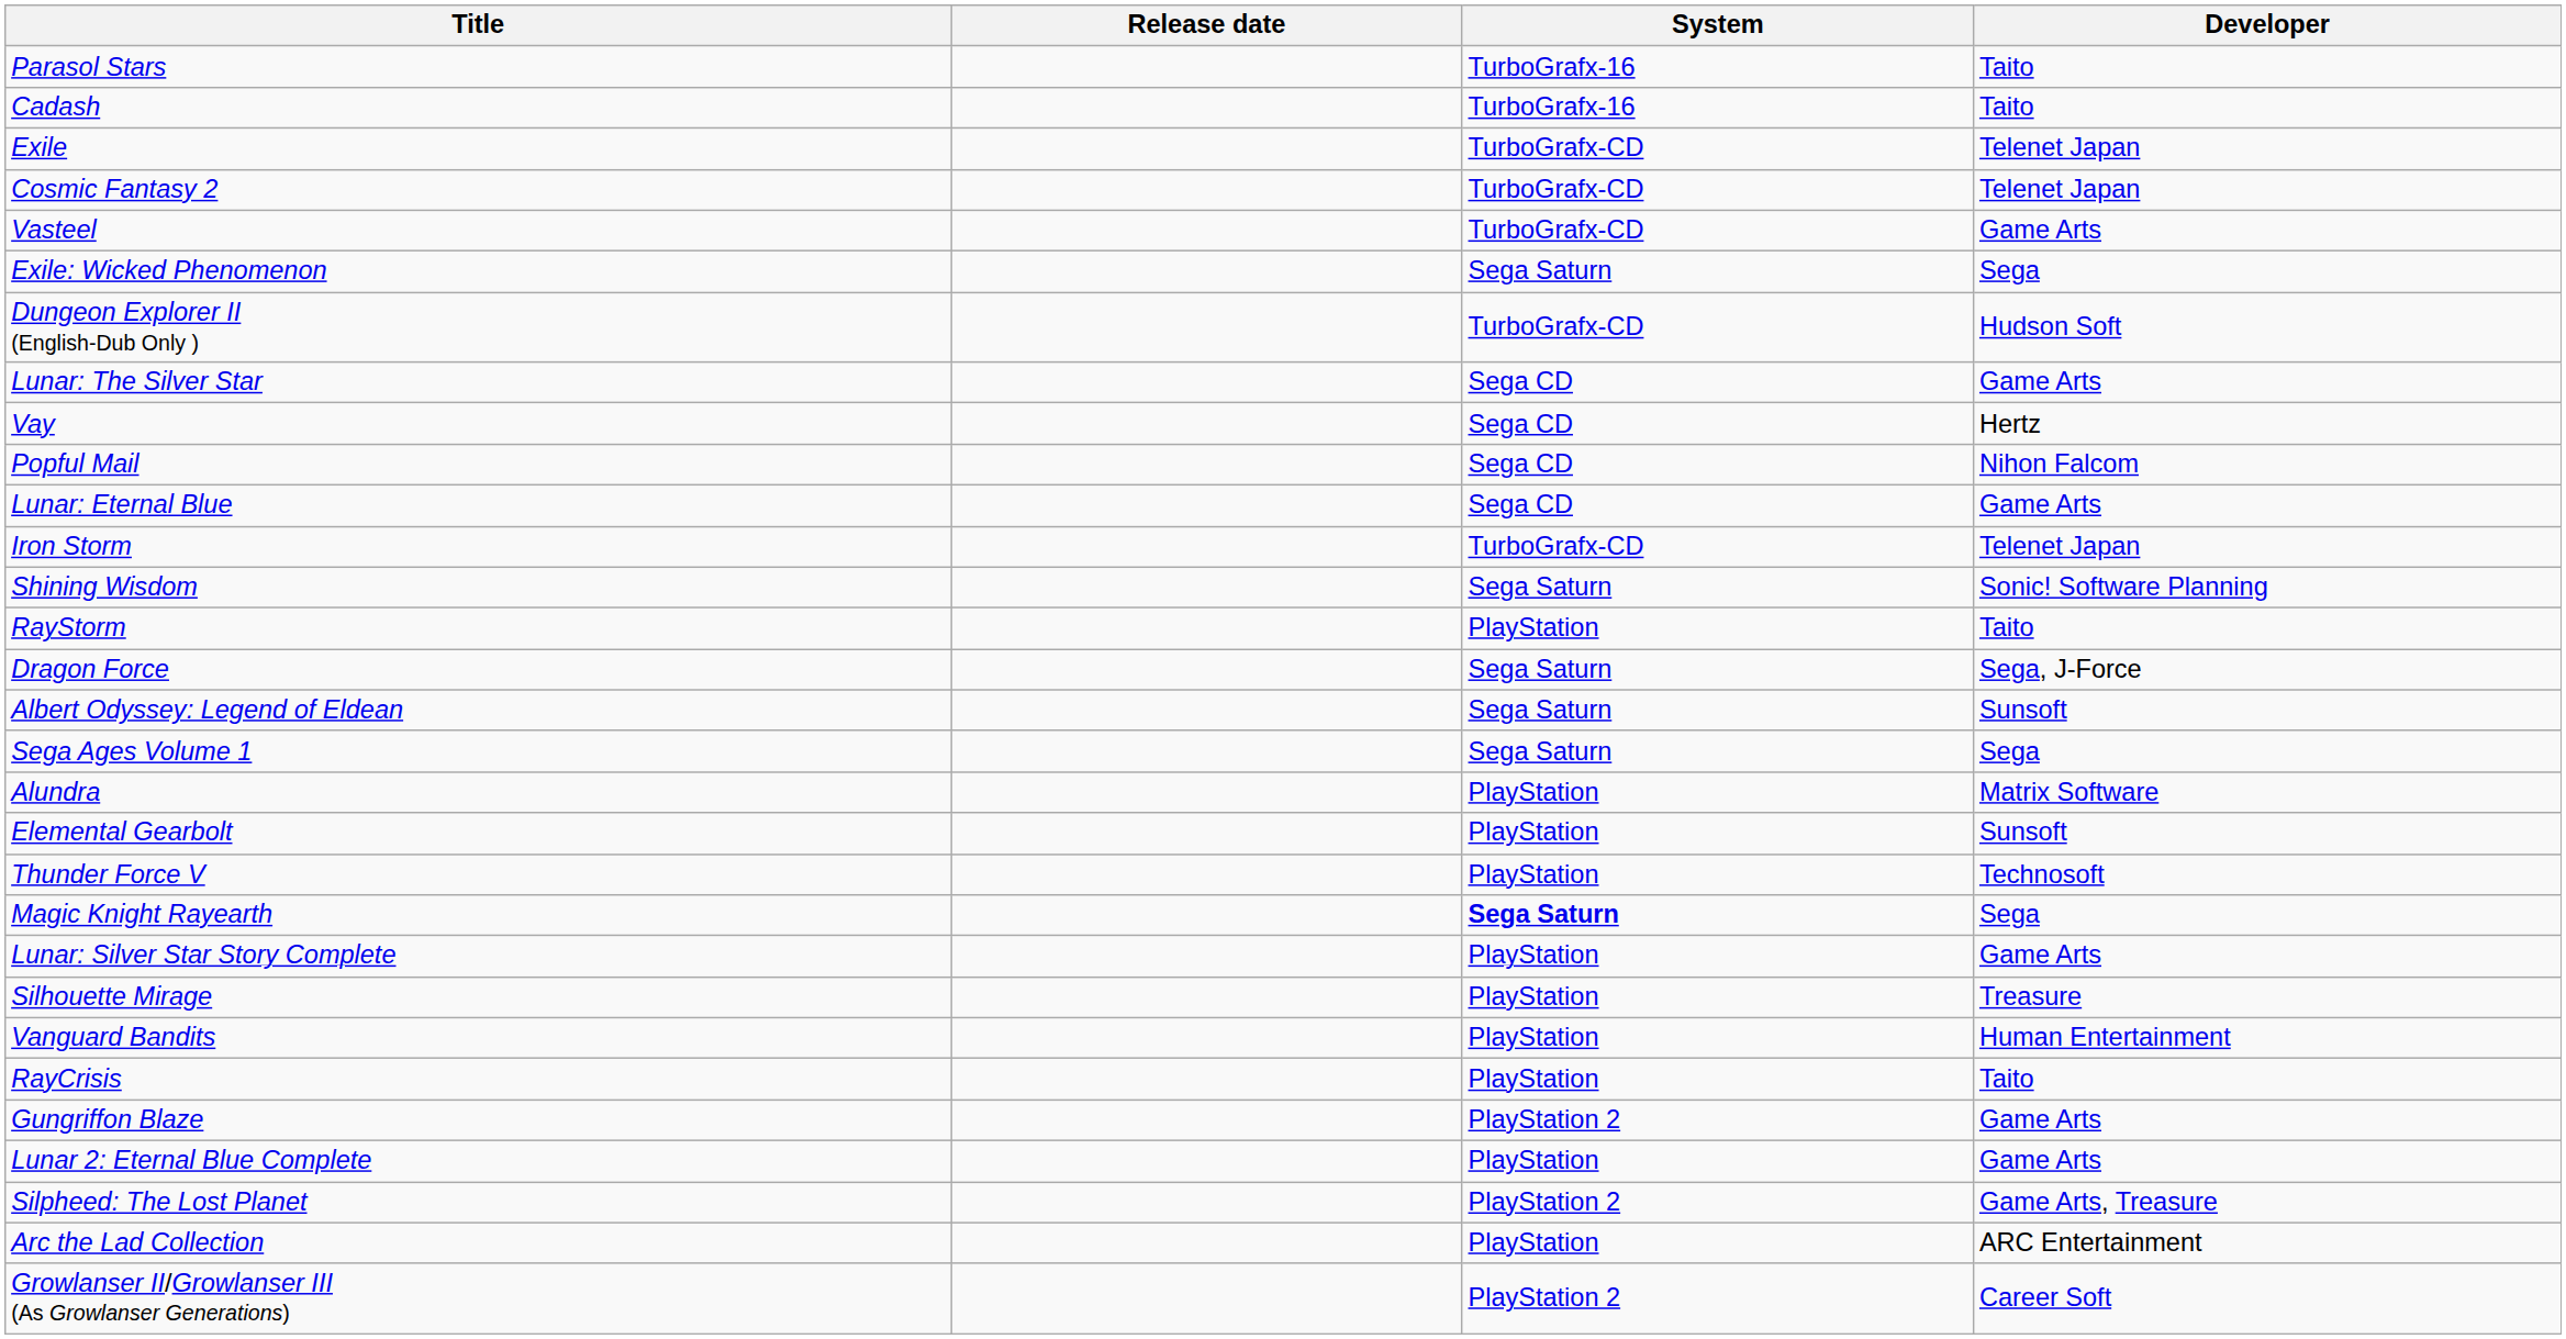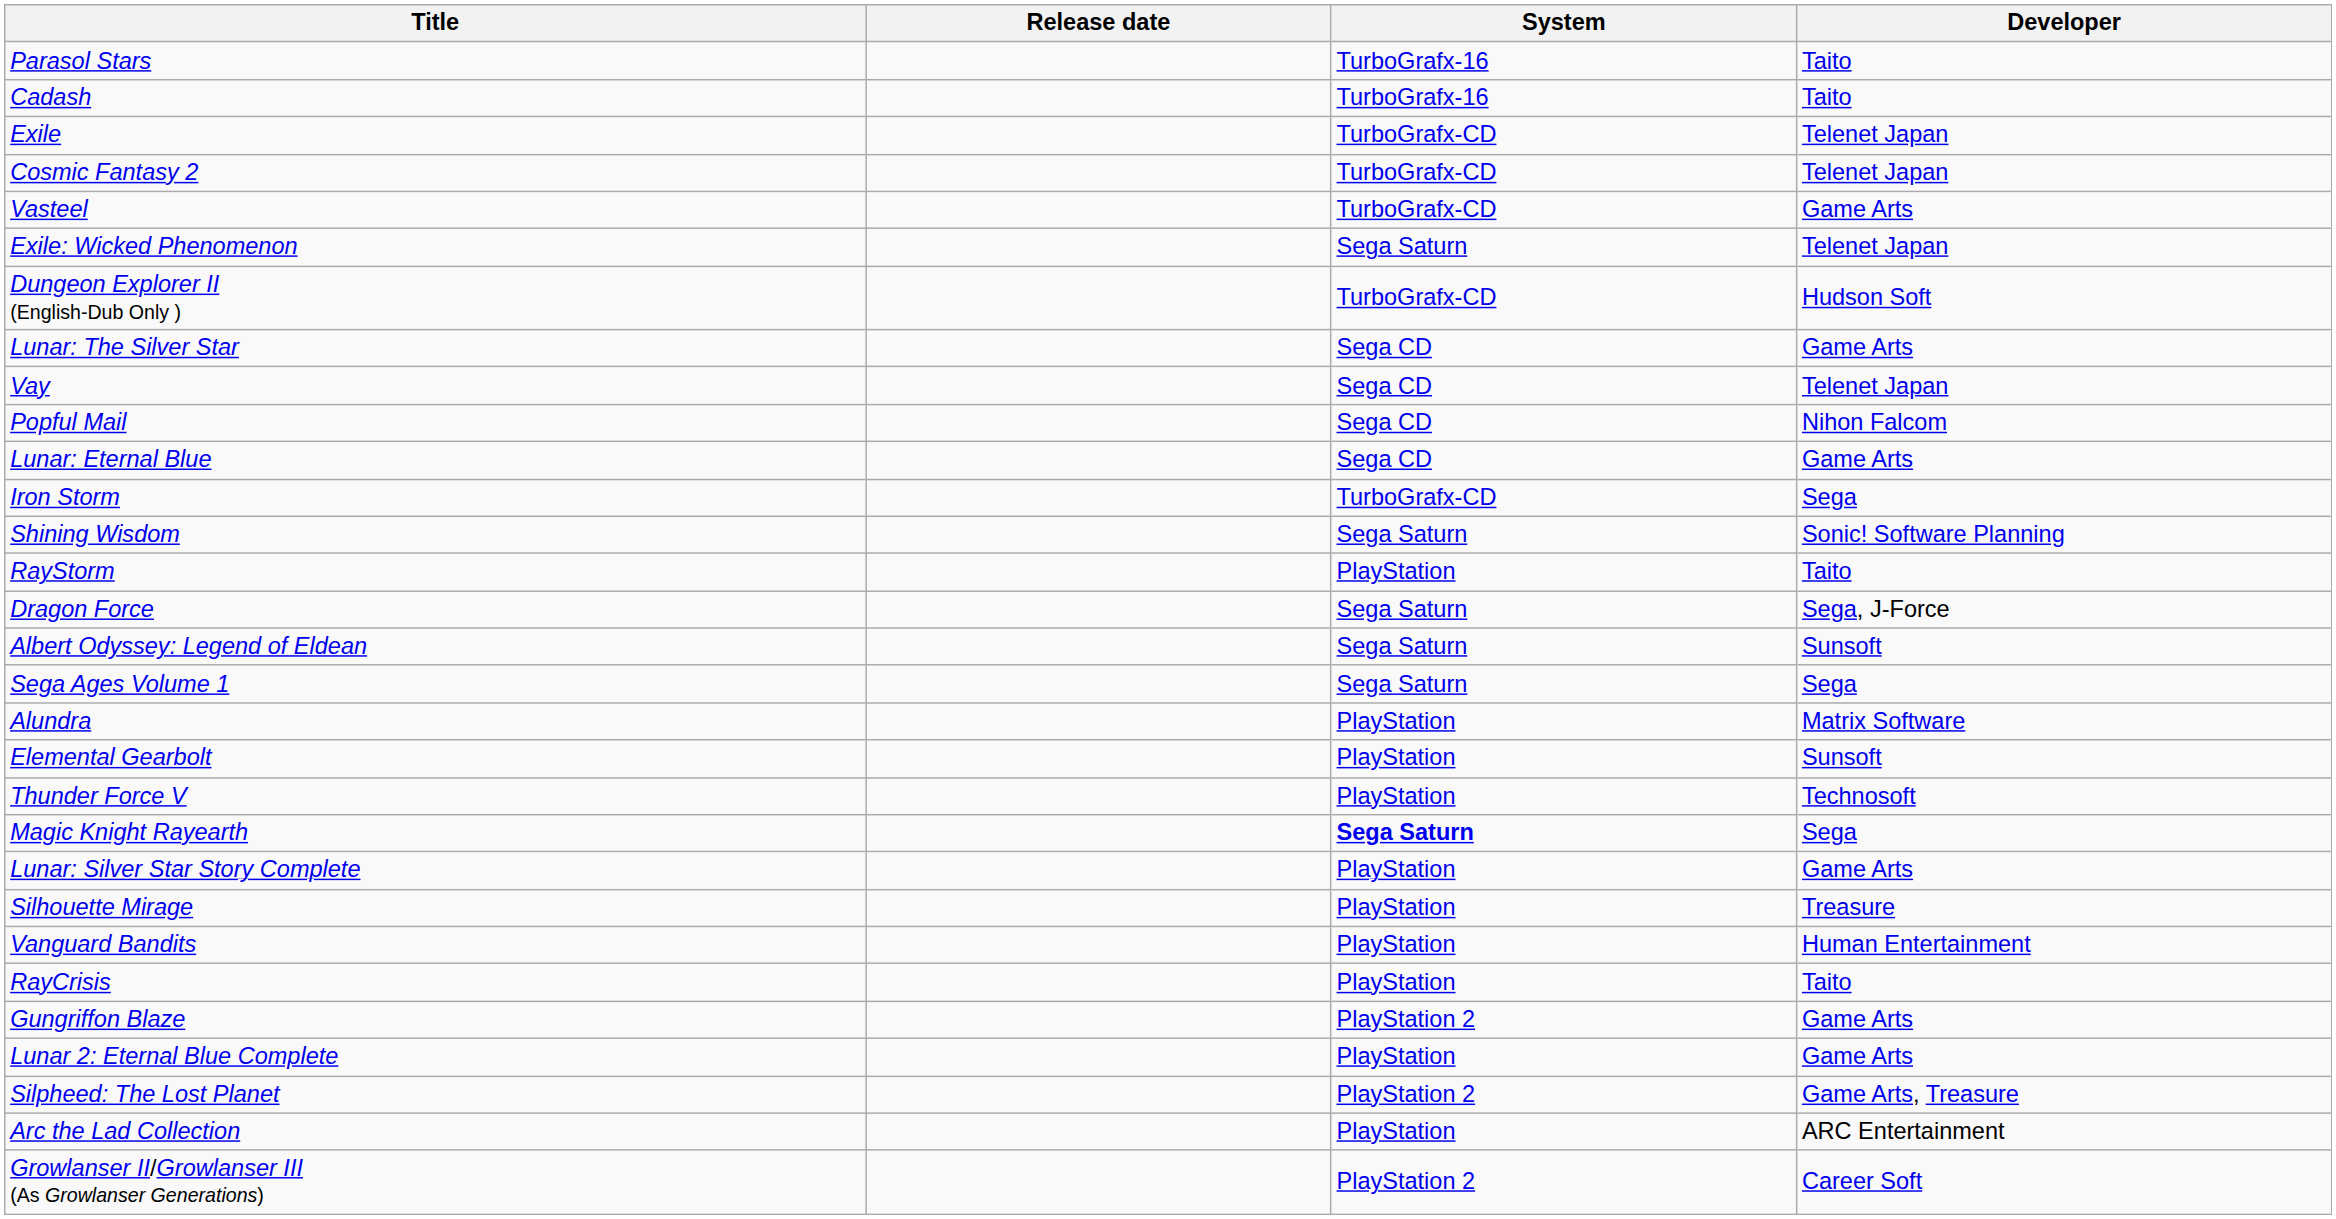Exile: Wicked Phenomenon | Developer: Sega -> Telenet Japan
Vay | Developer: Hertz -> Telenet Japan
Iron Storm | Developer: Telenet Japan -> Sega
